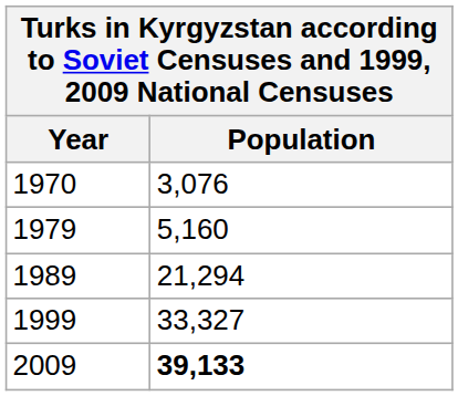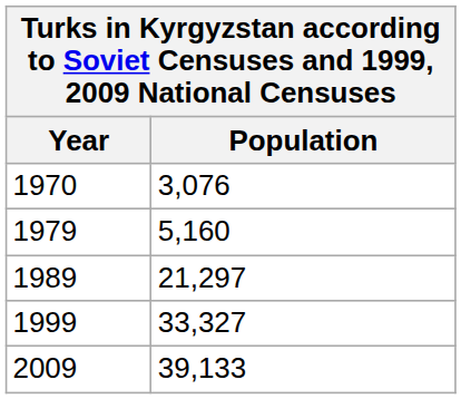1989 | Population: 21,294 -> 21,297
2009 | Population: bold -> normal
